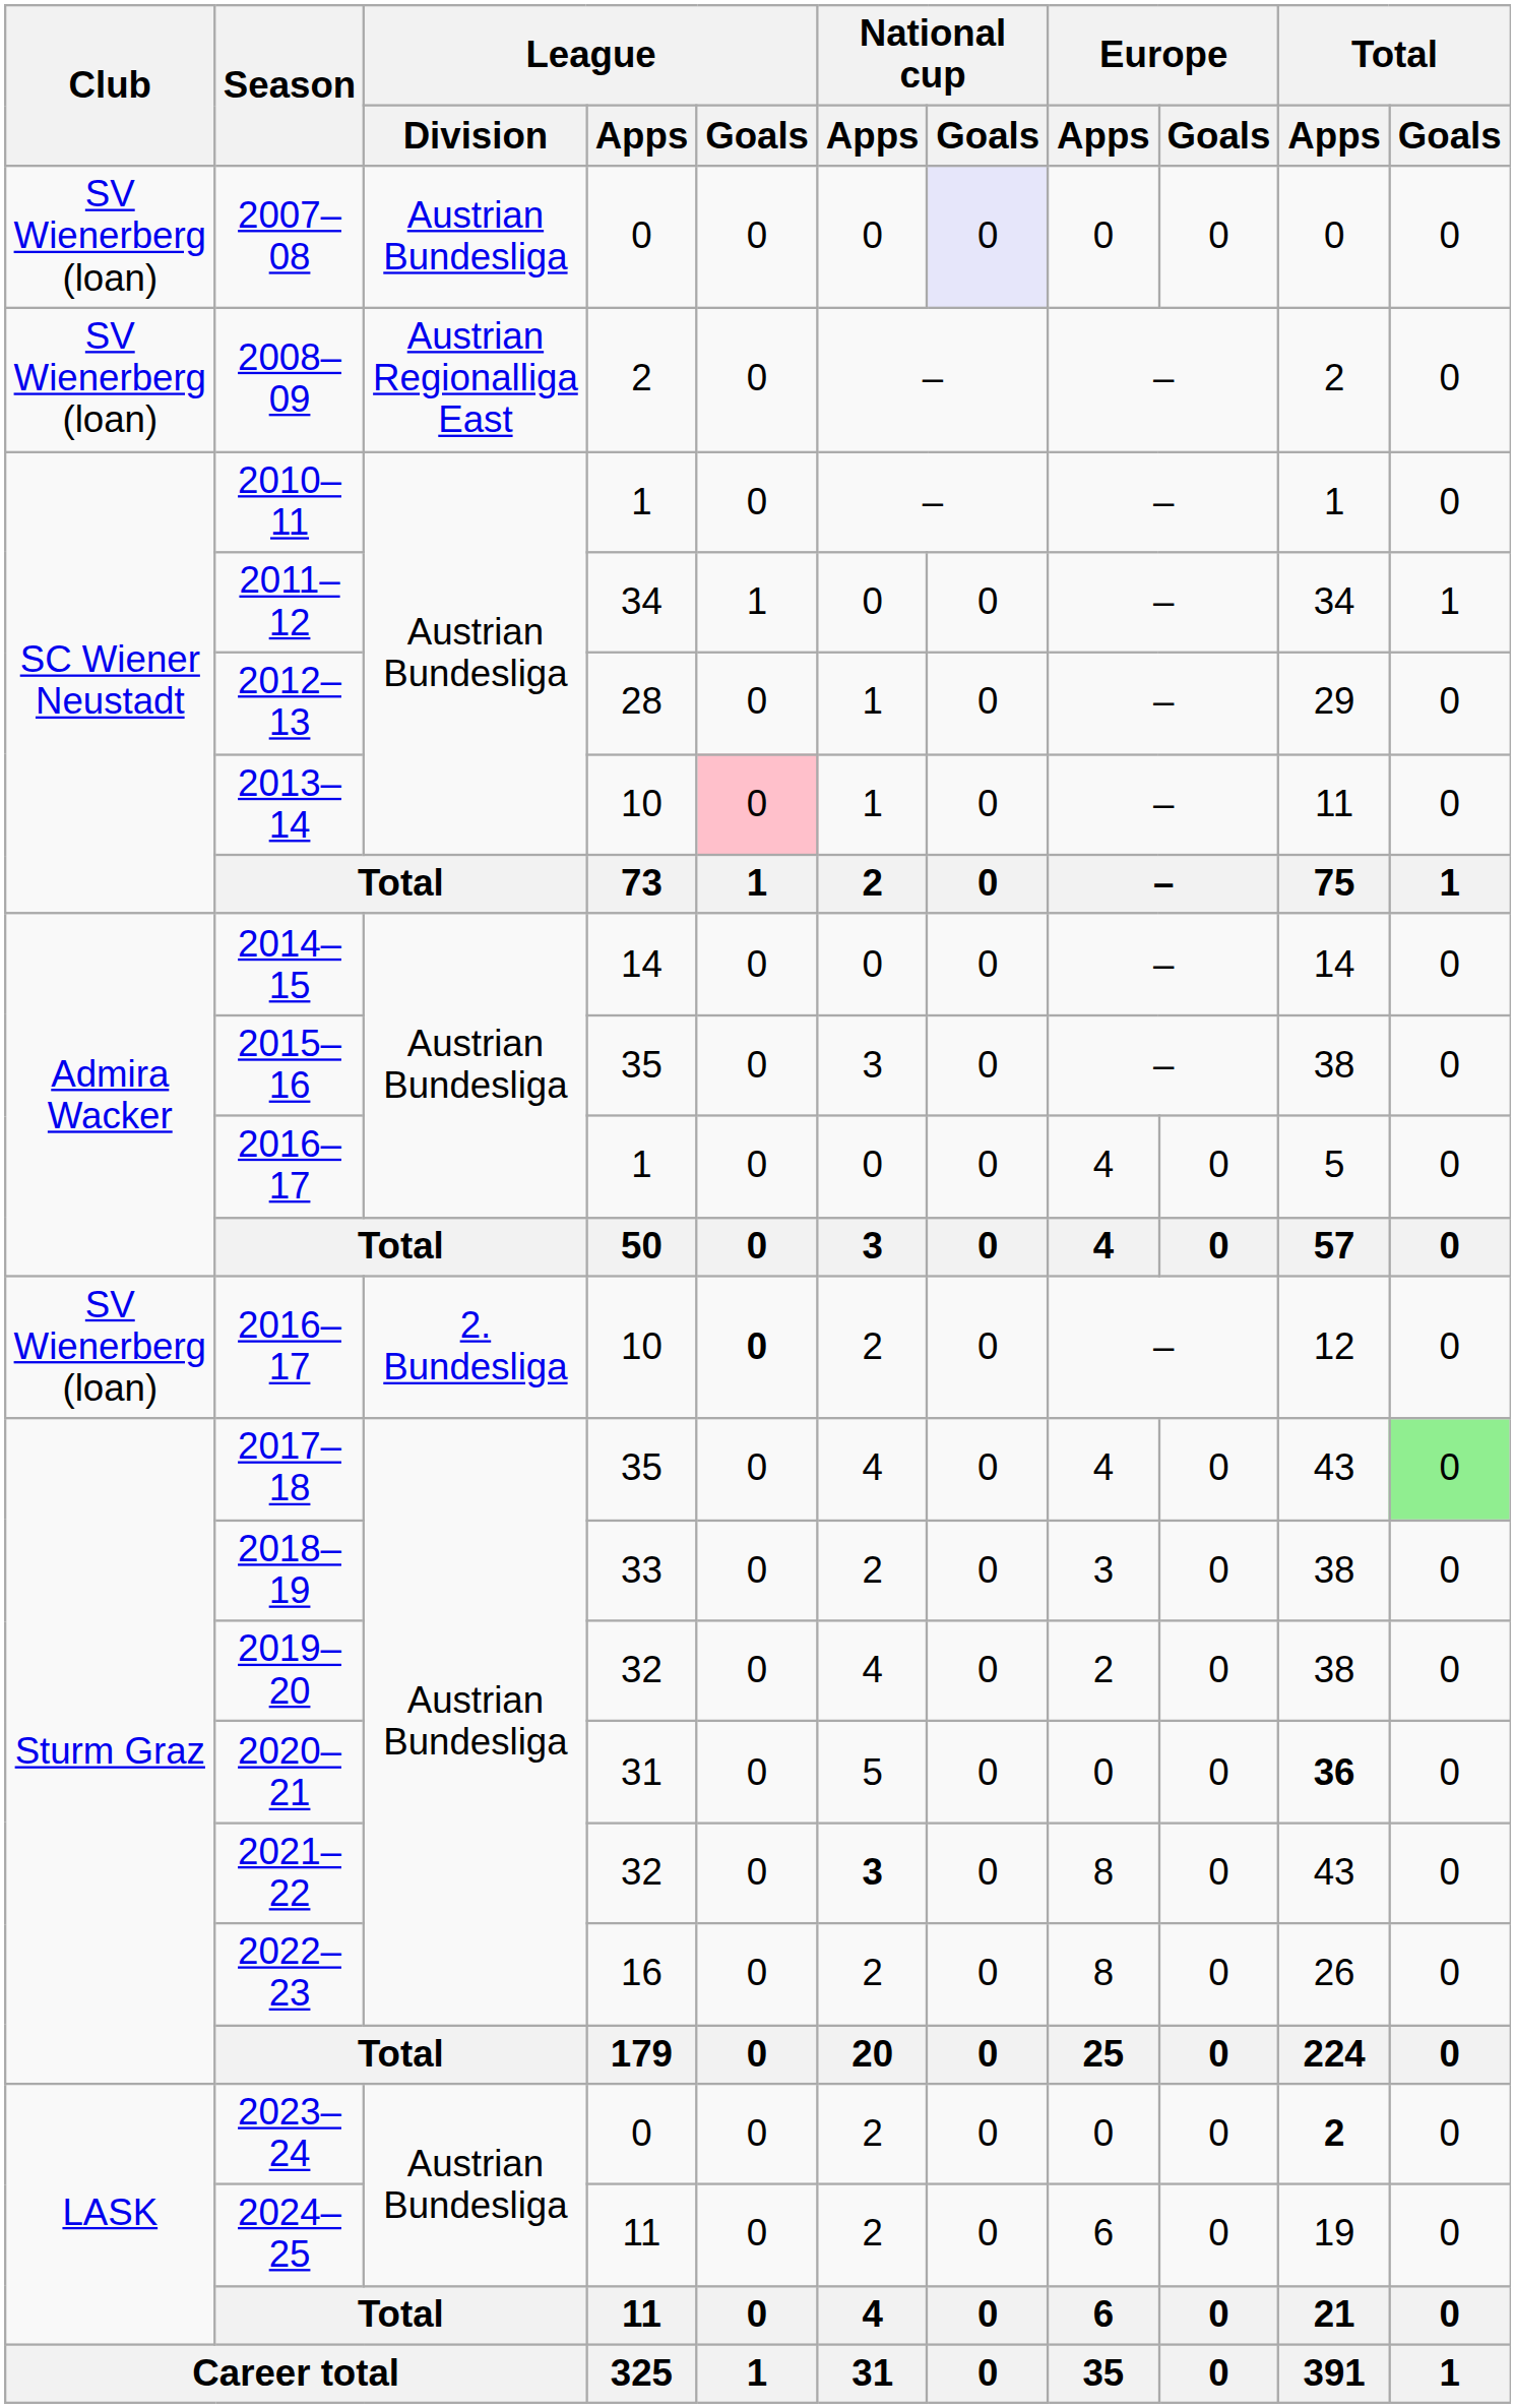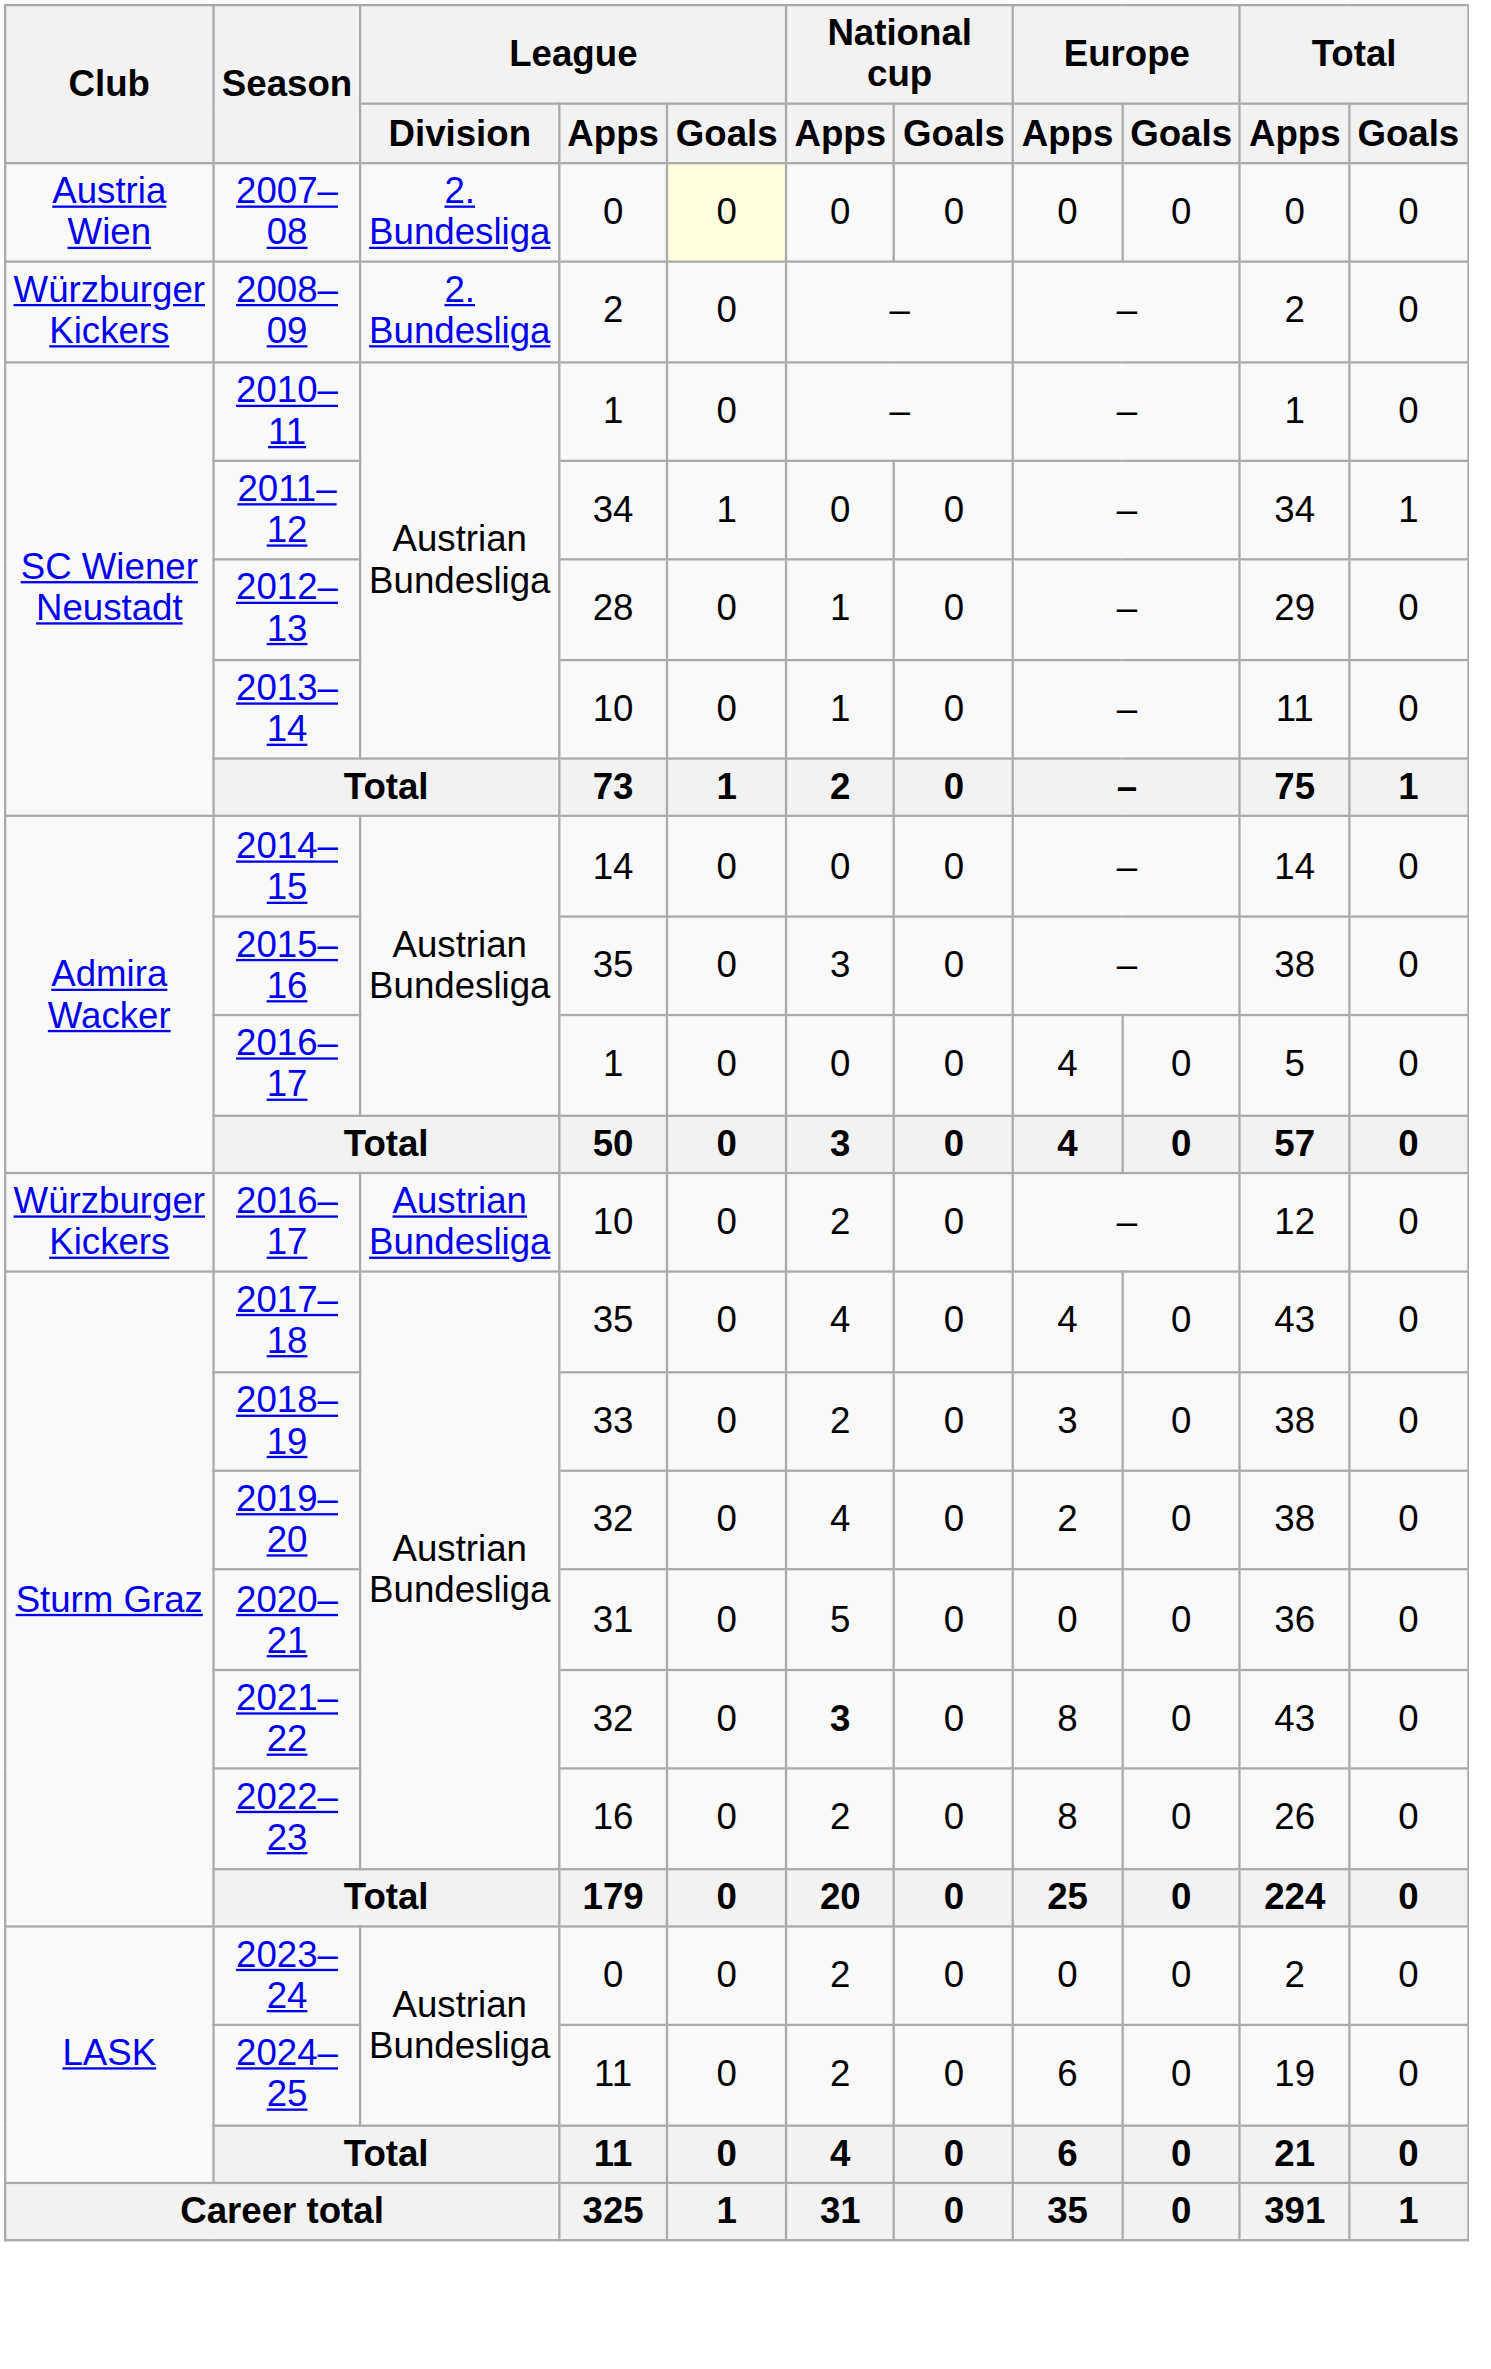2007–08 | Club: SV Wienerberg (loan) -> Austria Wien
2007–08 | League / Division: Austrian Bundesliga -> 2. Bundesliga
2007–08 | League / Goals: no background -> lightyellow background
2007–08 | National cup / Goals: lavender background -> no background
2008–09 | Club: SV Wienerberg (loan) -> Würzburger Kickers
2008–09 | League / Division: Austrian Regionalliga East -> 2. Bundesliga
2013–14 | League / Goals: pink background -> no background
2016–17 / 10 | Club: SV Wienerberg (loan) -> Würzburger Kickers
2016–17 / 10 | League / Division: 2. Bundesliga -> Austrian Bundesliga
2016–17 / 10 | League / Goals: bold -> normal
2017–18 | Total / Goals: lightgreen background -> no background
2020–21 | Total / Apps: bold -> normal
2023–24 | Total / Apps: bold -> normal
